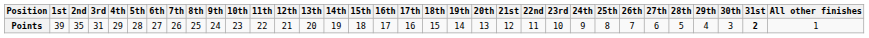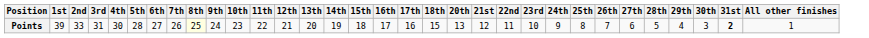- column: 19th | 14
Points | 2nd: 35 -> 33
Points | 4th: 29 -> 30
Points | 8th: no background -> lightyellow background
